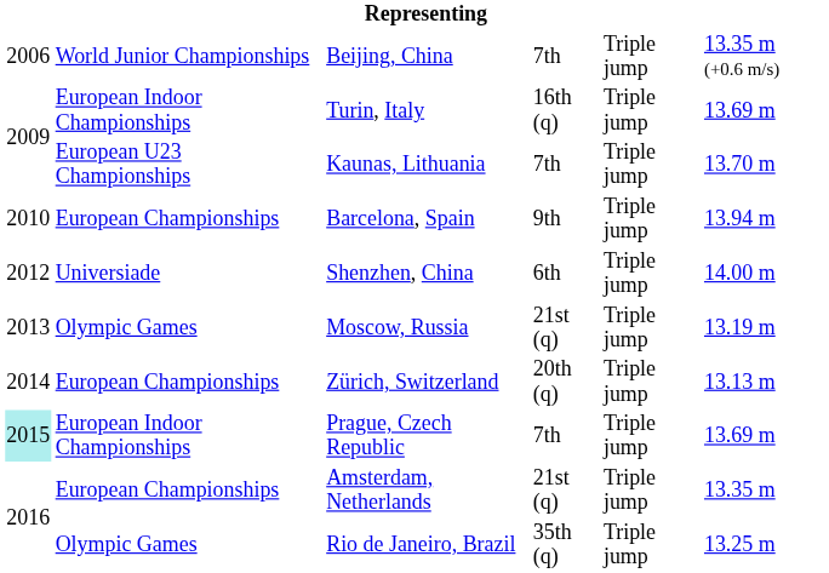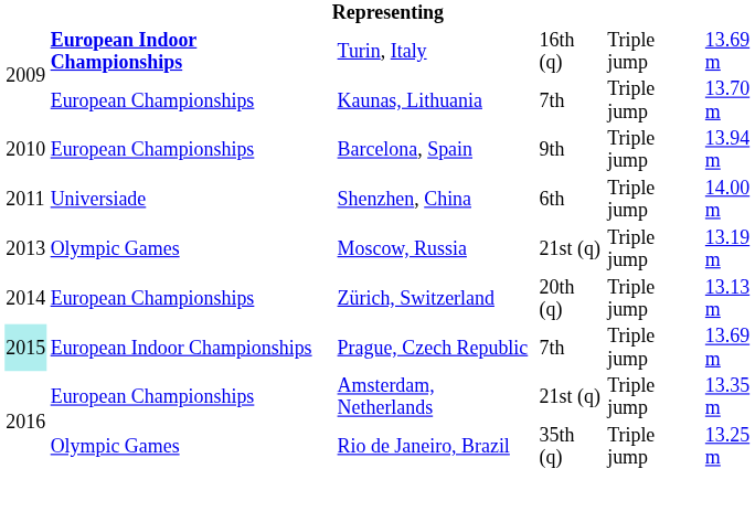- row: 2006 | World Junior Championships | Beijing, China | 7th | Triple jump | 13.35 m (+0.6 m/s)
Turin, Italy | column 2: normal -> bold
Kaunas, Lithuania | column 2: European U23 Championships -> European Championships
Shenzhen, China | column 1: 2012 -> 2011
